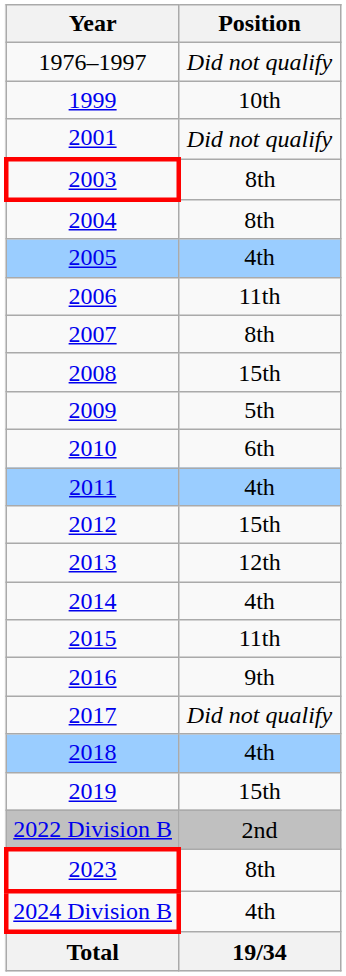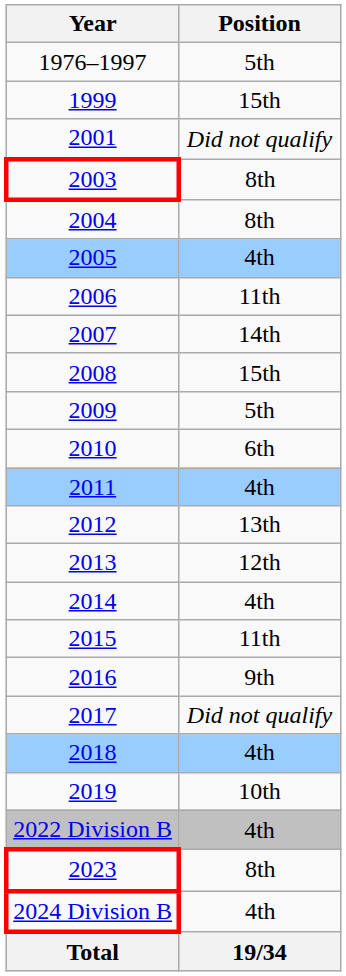1976–1997 | Position: Did not qualify -> 5th
1999 | Position: 10th -> 15th
2007 | Position: 8th -> 14th
2012 | Position: 15th -> 13th
2019 | Position: 15th -> 10th
2022 Division B | Position: 2nd -> 4th
